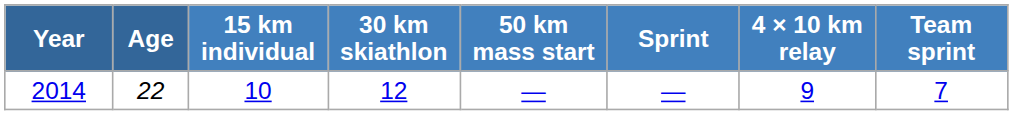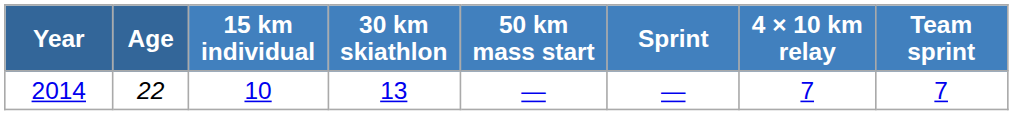2014 | 30 km skiathlon: 12 -> 13
2014 | 4 × 10 km relay: 9 -> 7
